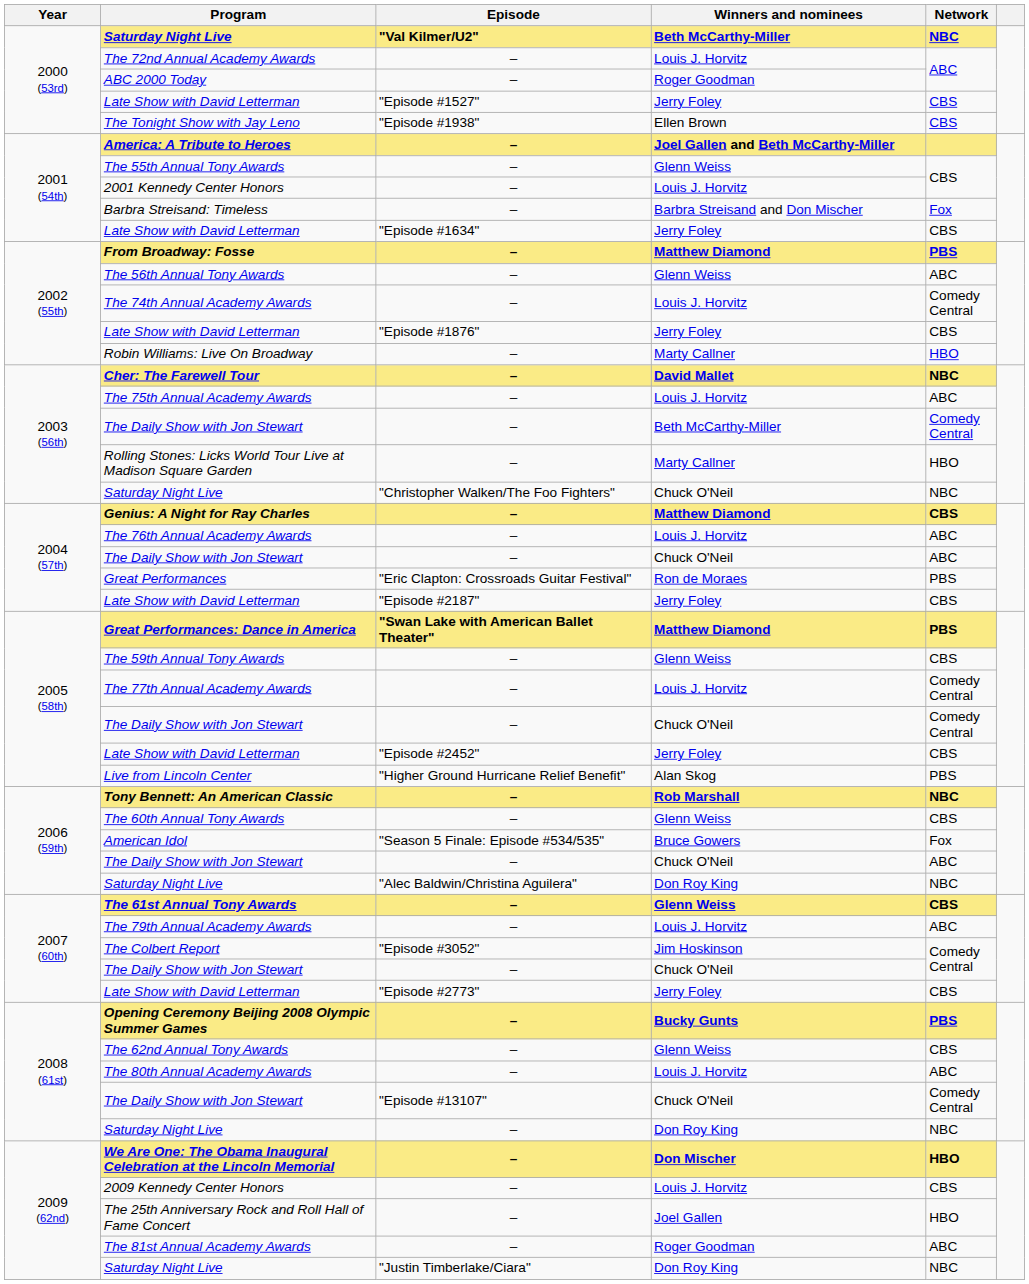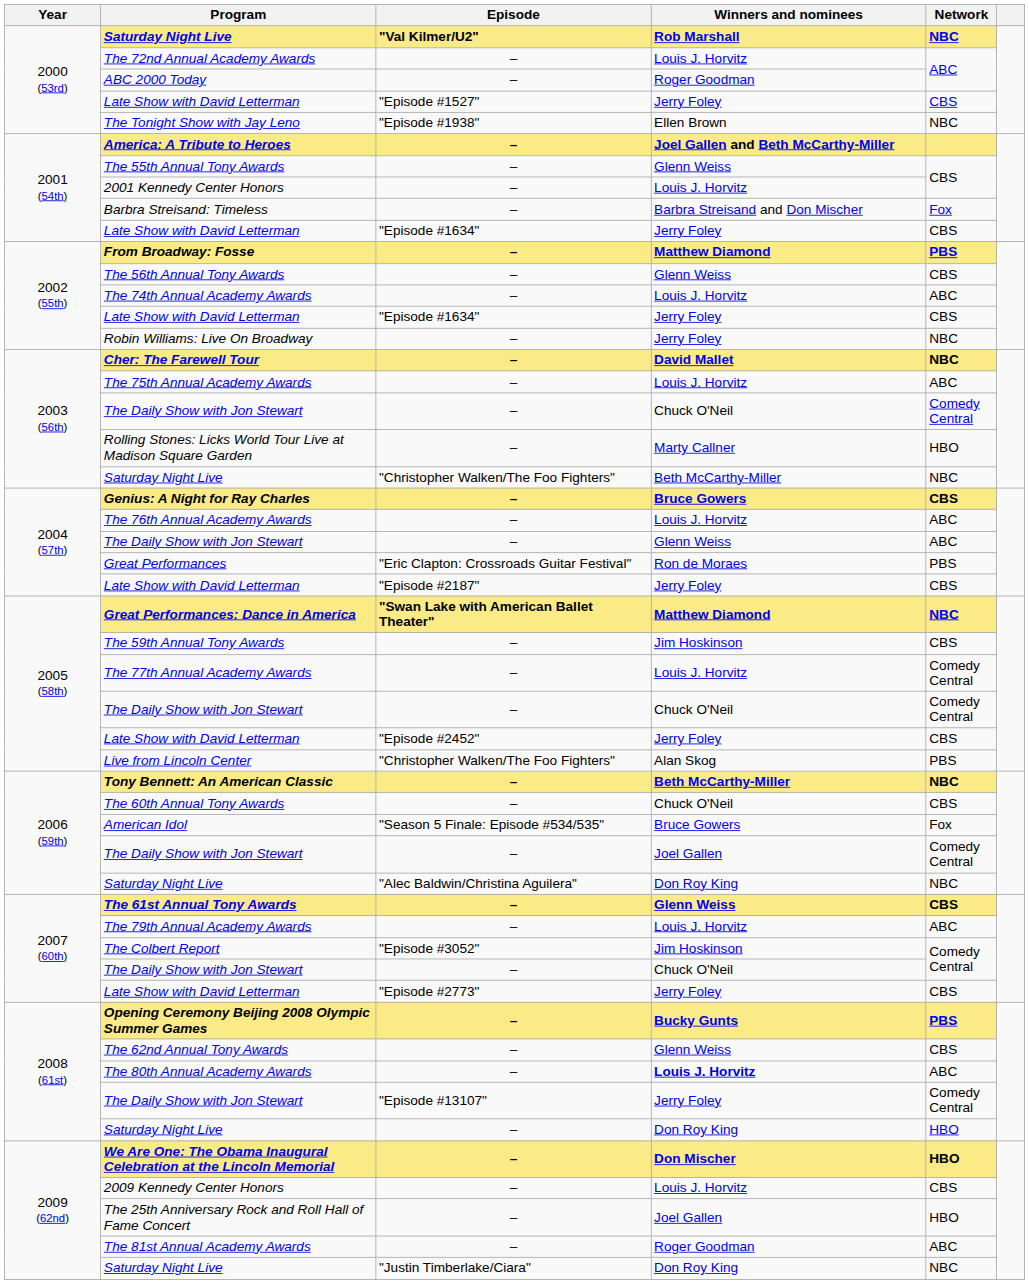2000 (53rd) / Saturday Night Live | Winners and nominees: Beth McCarthy-Miller -> Rob Marshall
The Tonight Show with Jay Leno | Network: CBS -> NBC
The 56th Annual Tony Awards | Network: ABC -> CBS
The 74th Annual Academy Awards | Network: Comedy Central -> ABC
2002 (55th) / Late Show with David Letterman | Episode: "Episode #1876" -> "Episode #1634"
Robin Williams: Live On Broadway | Winners and nominees: Marty Callner -> Jerry Foley
Robin Williams: Live On Broadway | Network: HBO -> NBC
2003 (56th) / The Daily Show with Jon Stewart | Winners and nominees: Beth McCarthy-Miller -> Chuck O'Neil
2003 (56th) / Saturday Night Live | Winners and nominees: Chuck O'Neil -> Beth McCarthy-Miller
Genius: A Night for Ray Charles | Winners and nominees: Matthew Diamond -> Bruce Gowers
2004 (57th) / The Daily Show with Jon Stewart | Winners and nominees: Chuck O'Neil -> Glenn Weiss
Great Performances: Dance in America | Network: PBS -> NBC
The 59th Annual Tony Awards | Winners and nominees: Glenn Weiss -> Jim Hoskinson
Live from Lincoln Center | Episode: "Higher Ground Hurricane Relief Benefit" -> "Christopher Walken/The Foo Fighters"
Tony Bennett: An American Classic | Winners and nominees: Rob Marshall -> Beth McCarthy-Miller
The 60th Annual Tony Awards | Winners and nominees: Glenn Weiss -> Chuck O'Neil
2006 (59th) / The Daily Show with Jon Stewart | Winners and nominees: Chuck O'Neil -> Joel Gallen
2006 (59th) / The Daily Show with Jon Stewart | Network: ABC -> Comedy Central
The 80th Annual Academy Awards | Winners and nominees: normal -> bold
2008 (61st) / The Daily Show with Jon Stewart | Winners and nominees: Chuck O'Neil -> Jerry Foley
2008 (61st) / Saturday Night Live | Network: NBC -> HBO
